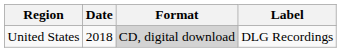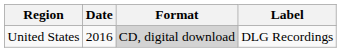United States | Date: 2018 -> 2016
